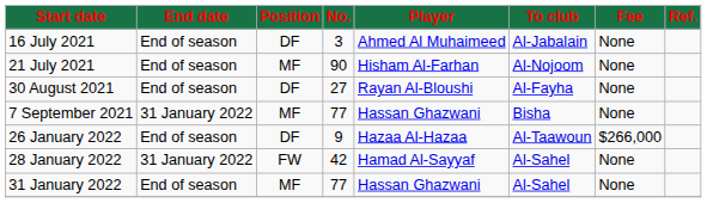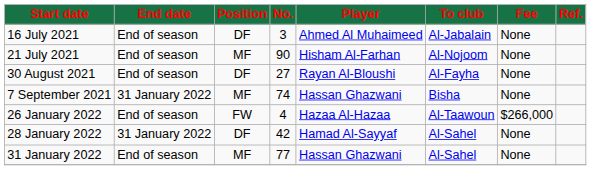7 September 2021 | No.: 77 -> 74
26 January 2022 | Position: DF -> FW
26 January 2022 | No.: 9 -> 4
28 January 2022 | Position: FW -> DF
